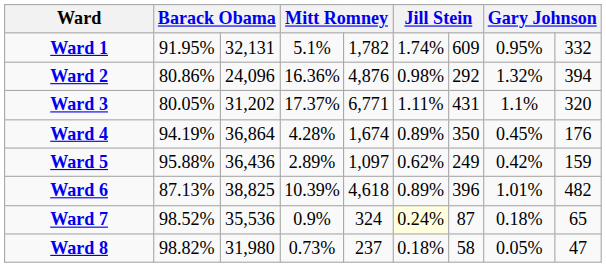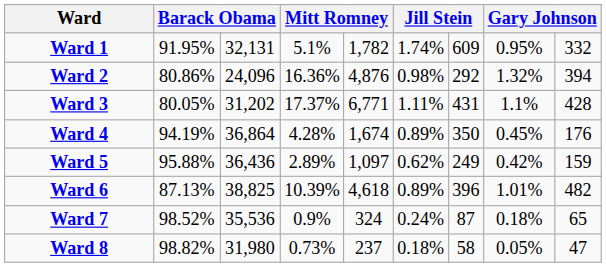Ward 3 | column 9: 320 -> 428
Ward 7 | column 6: lightyellow background -> no background
